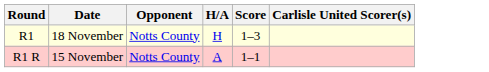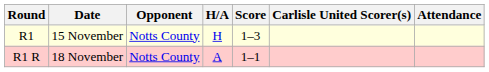+ column: Attendance
R1 | Date: 18 November -> 15 November
R1 R | Date: 15 November -> 18 November
